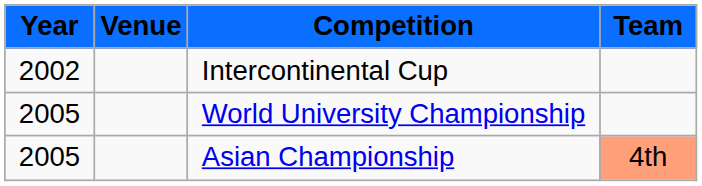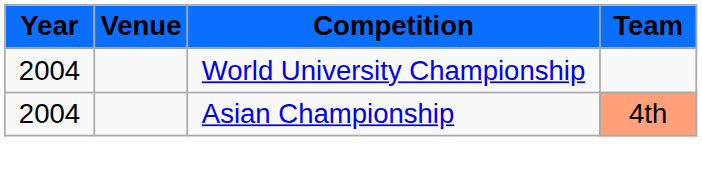- row: 2002 | Intercontinental Cup
World University Championship | Year: 2005 -> 2004
Asian Championship | Year: 2005 -> 2004
